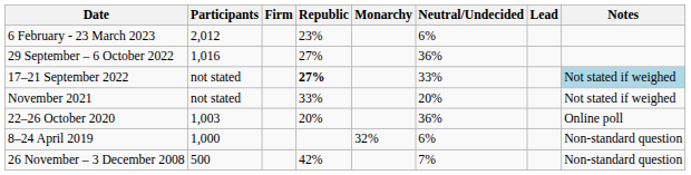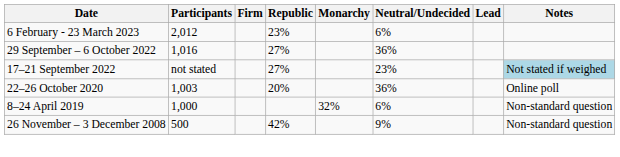17–21 September 2022 | Republic: bold -> normal
17–21 September 2022 | Neutral/Undecided: 33% -> 23%
- row: November 2021 | not stated | 33% | 20% | Not stated if weighed
26 November – 3 December 2008 | Neutral/Undecided: 7% -> 9%
